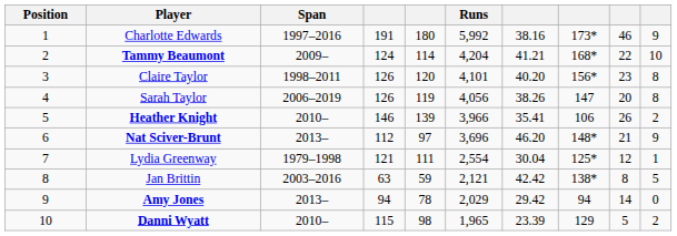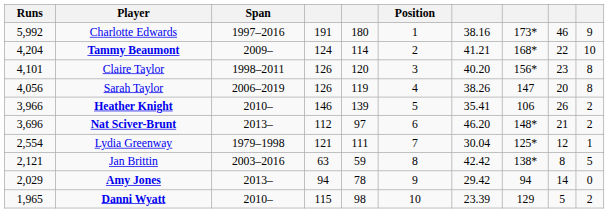columns swapped: Position <-> Runs
Nat Sciver-Brunt | column 10: 9 -> 2
